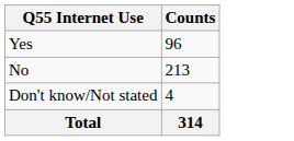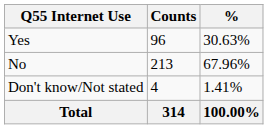+ column: % | 30.63% | 67.96% | 1.41% | 100.00%
